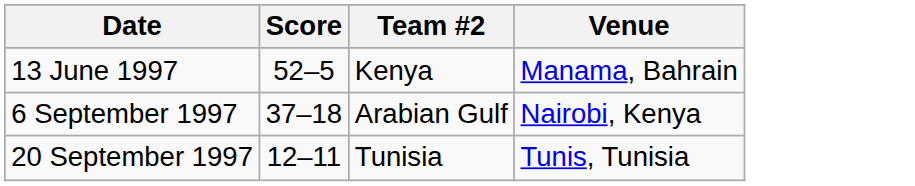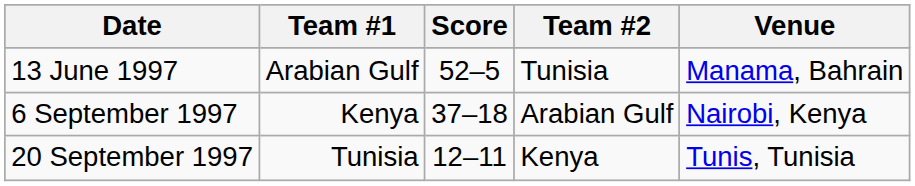+ column: Team #1 | Arabian Gulf | Kenya | Tunisia
13 June 1997 | Team #2: Kenya -> Tunisia
20 September 1997 | Team #2: Tunisia -> Kenya
